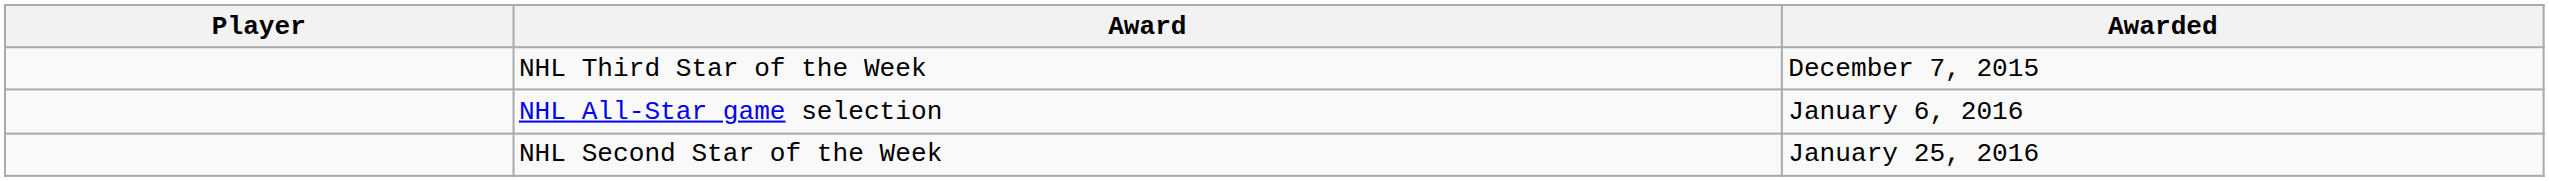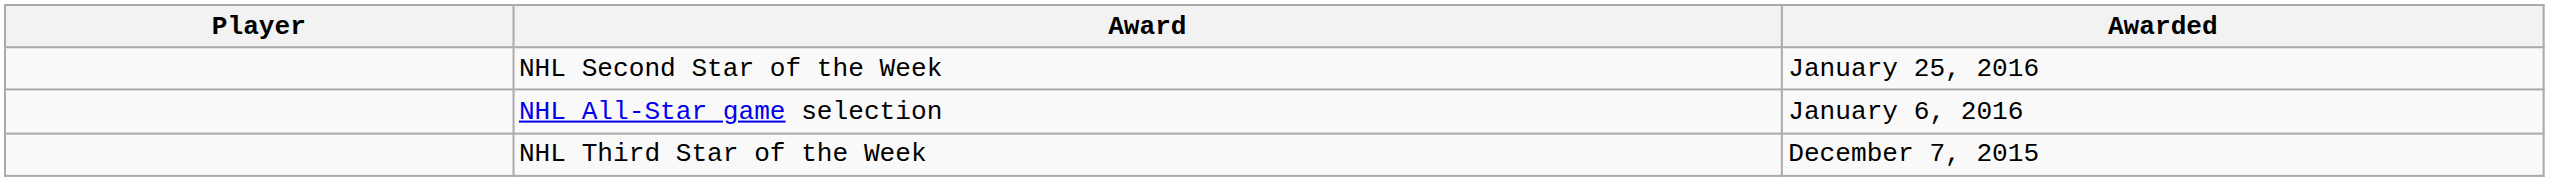rows swapped: NHL Third Star of the Week <-> NHL Second Star of the Week
